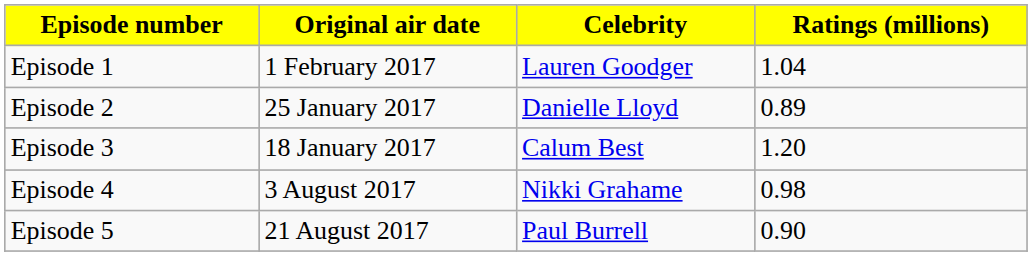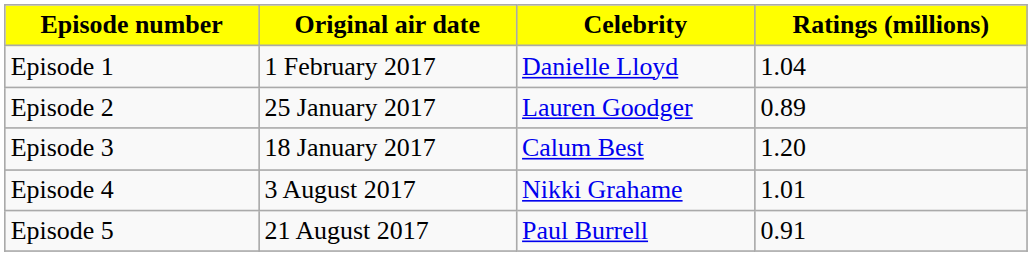Episode 1 | Celebrity: Lauren Goodger -> Danielle Lloyd
Episode 2 | Celebrity: Danielle Lloyd -> Lauren Goodger
Episode 4 | Ratings (millions): 0.98 -> 1.01
Episode 5 | Ratings (millions): 0.90 -> 0.91
